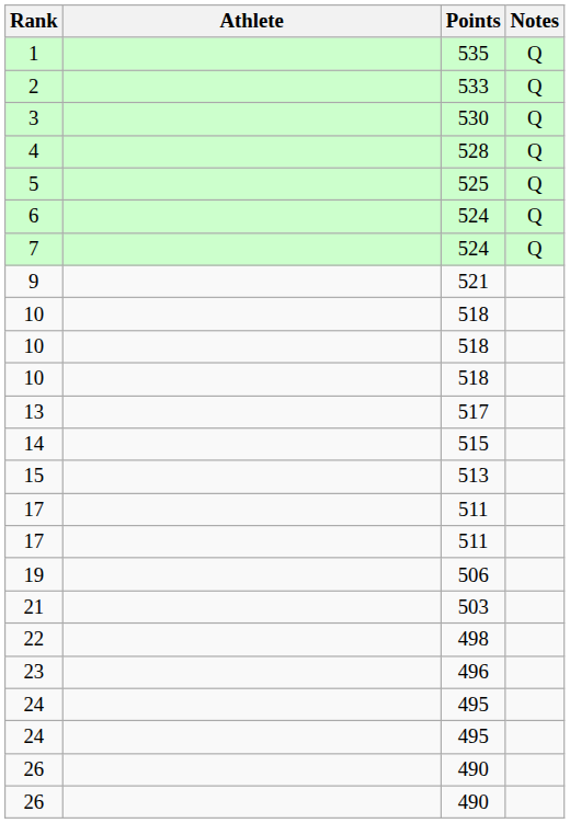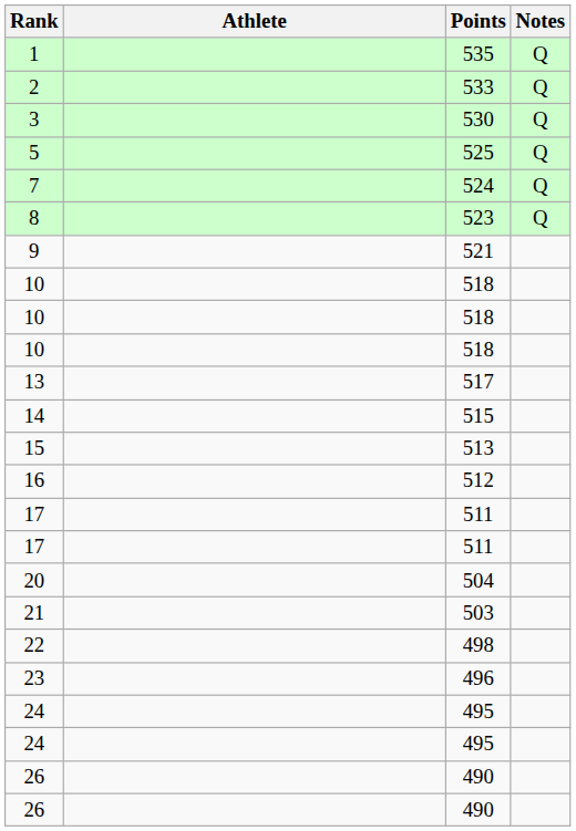- row: 4 | 528 | Q
- row: 6 | 524 | Q
+ row: 8 | 523 | Q
+ row: 16 | 512
- row: 19 | 506
+ row: 20 | 504
